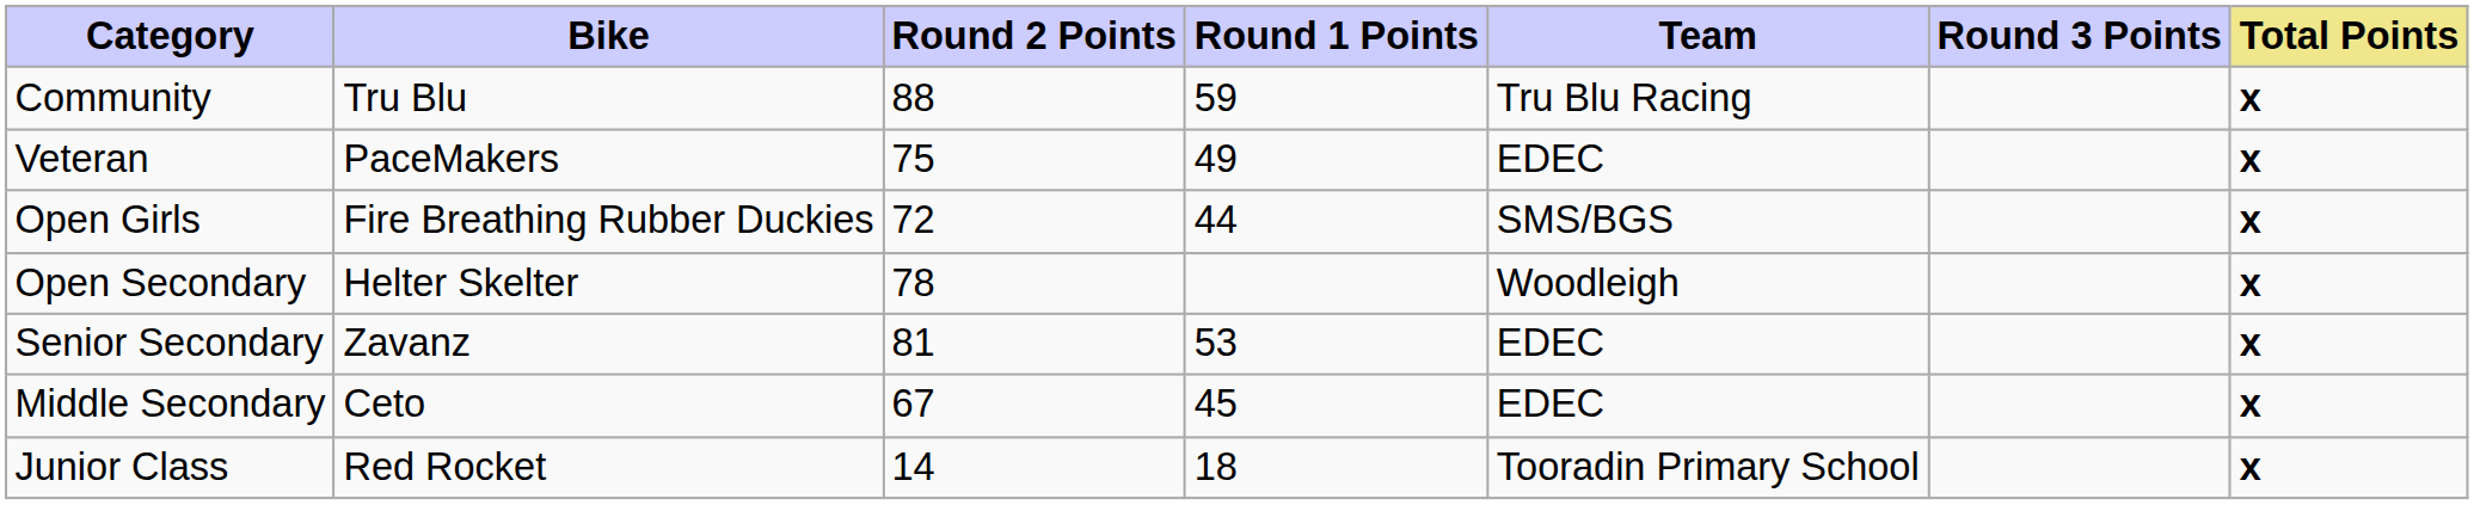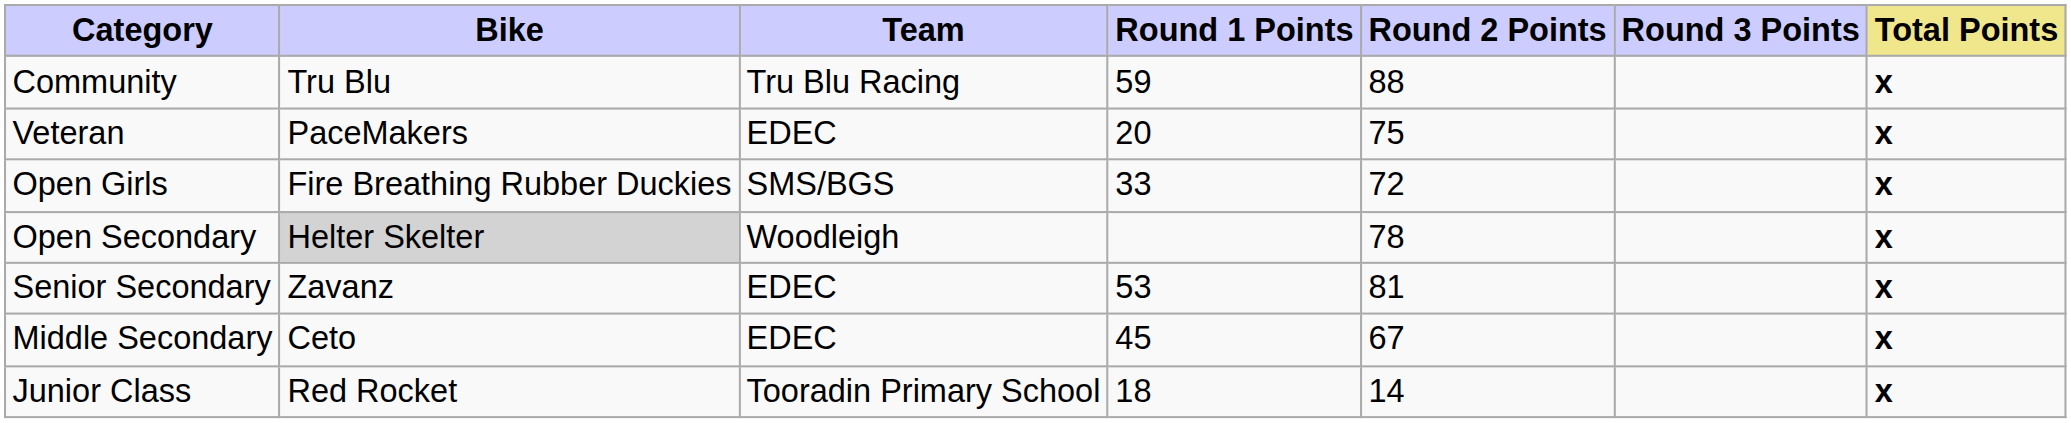columns swapped: Team <-> Round 2 Points
Veteran | Round 1 Points: 49 -> 20
Open Girls | Round 1 Points: 44 -> 33
Open Secondary | Bike: no background -> lightgrey background
